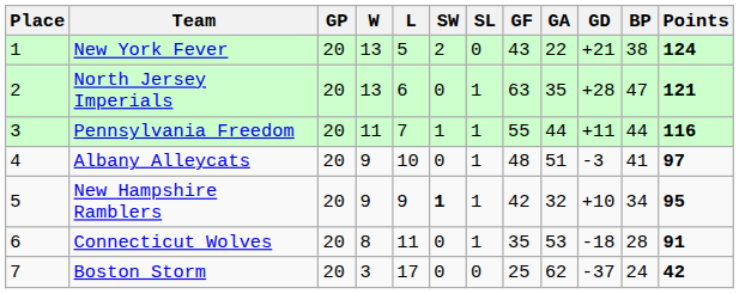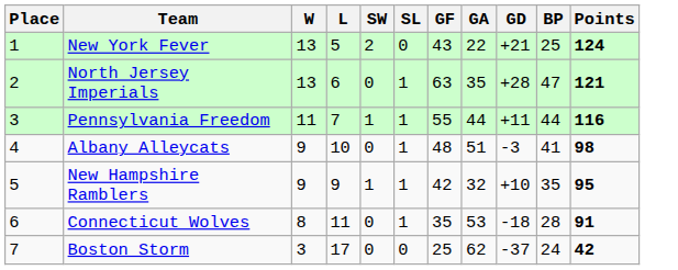- column: GP | 20 | 20 | 20 | 20 | 20 | 20 | 20
New York Fever | BP: 38 -> 25
Albany Alleycats | Points: 97 -> 98
New Hampshire Ramblers | SW: bold -> normal
New Hampshire Ramblers | BP: 34 -> 35
